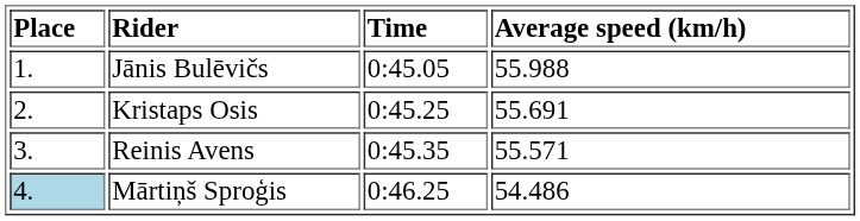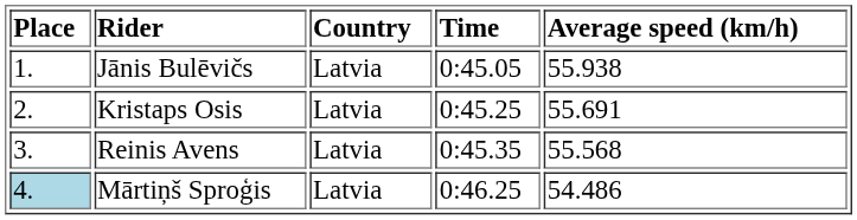+ column: Country | Latvia | Latvia | Latvia | Latvia
Jānis Bulēvičs | Average speed (km/h): 55.988 -> 55.938
Reinis Avens | Average speed (km/h): 55.571 -> 55.568
